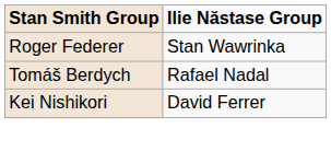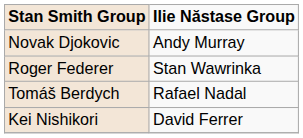+ row: Novak Djokovic | Andy Murray
